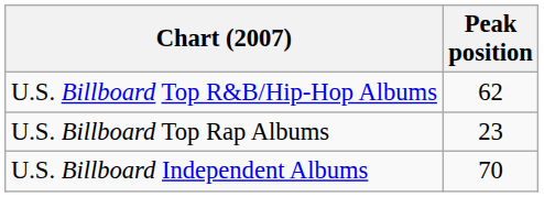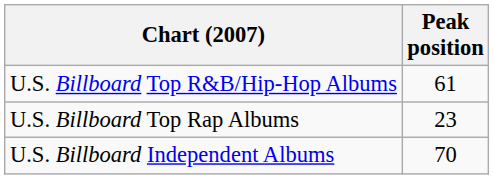U.S. Billboard Top R&B/Hip-Hop Albums | Peak position: 62 -> 61
